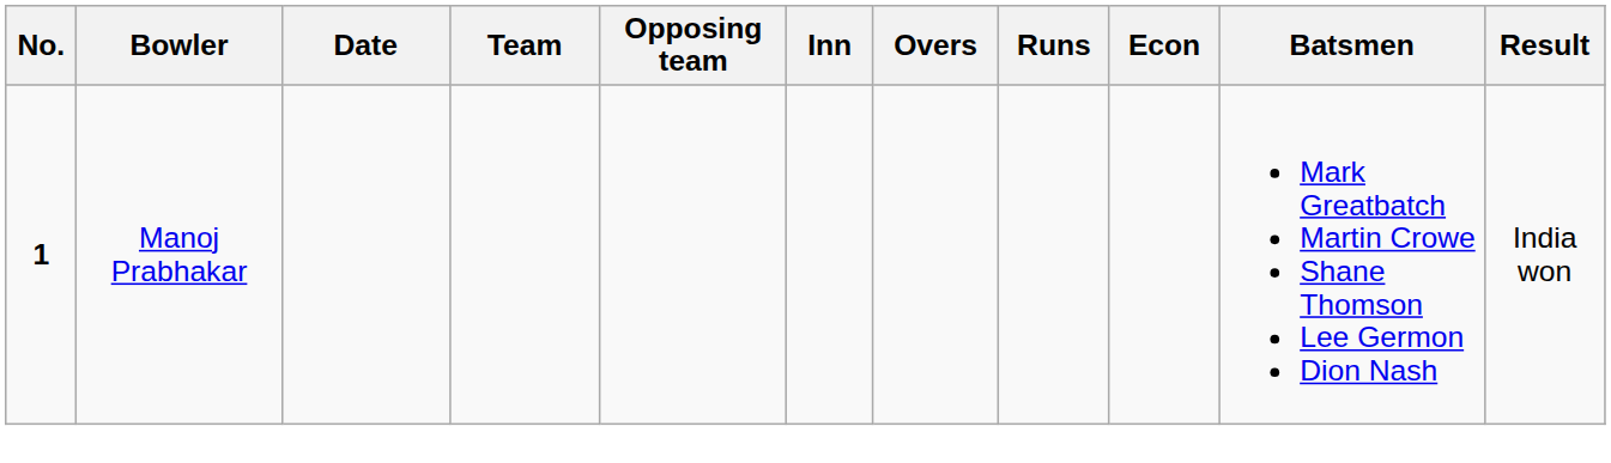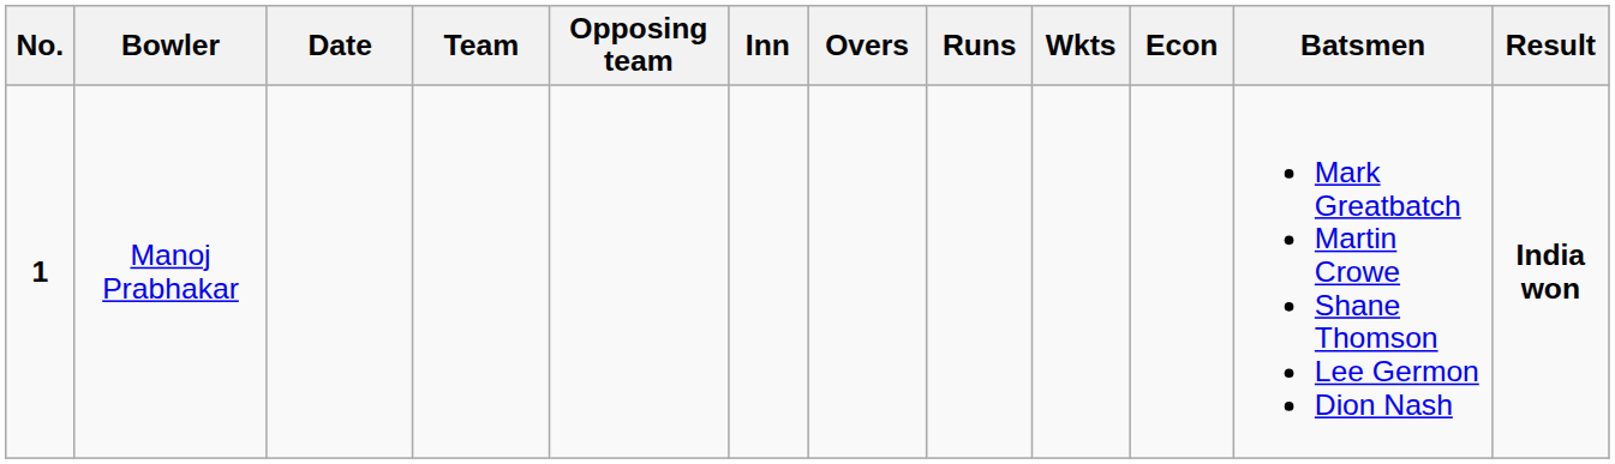+ column: Wkts
Manoj Prabhakar | Result: normal -> bold
